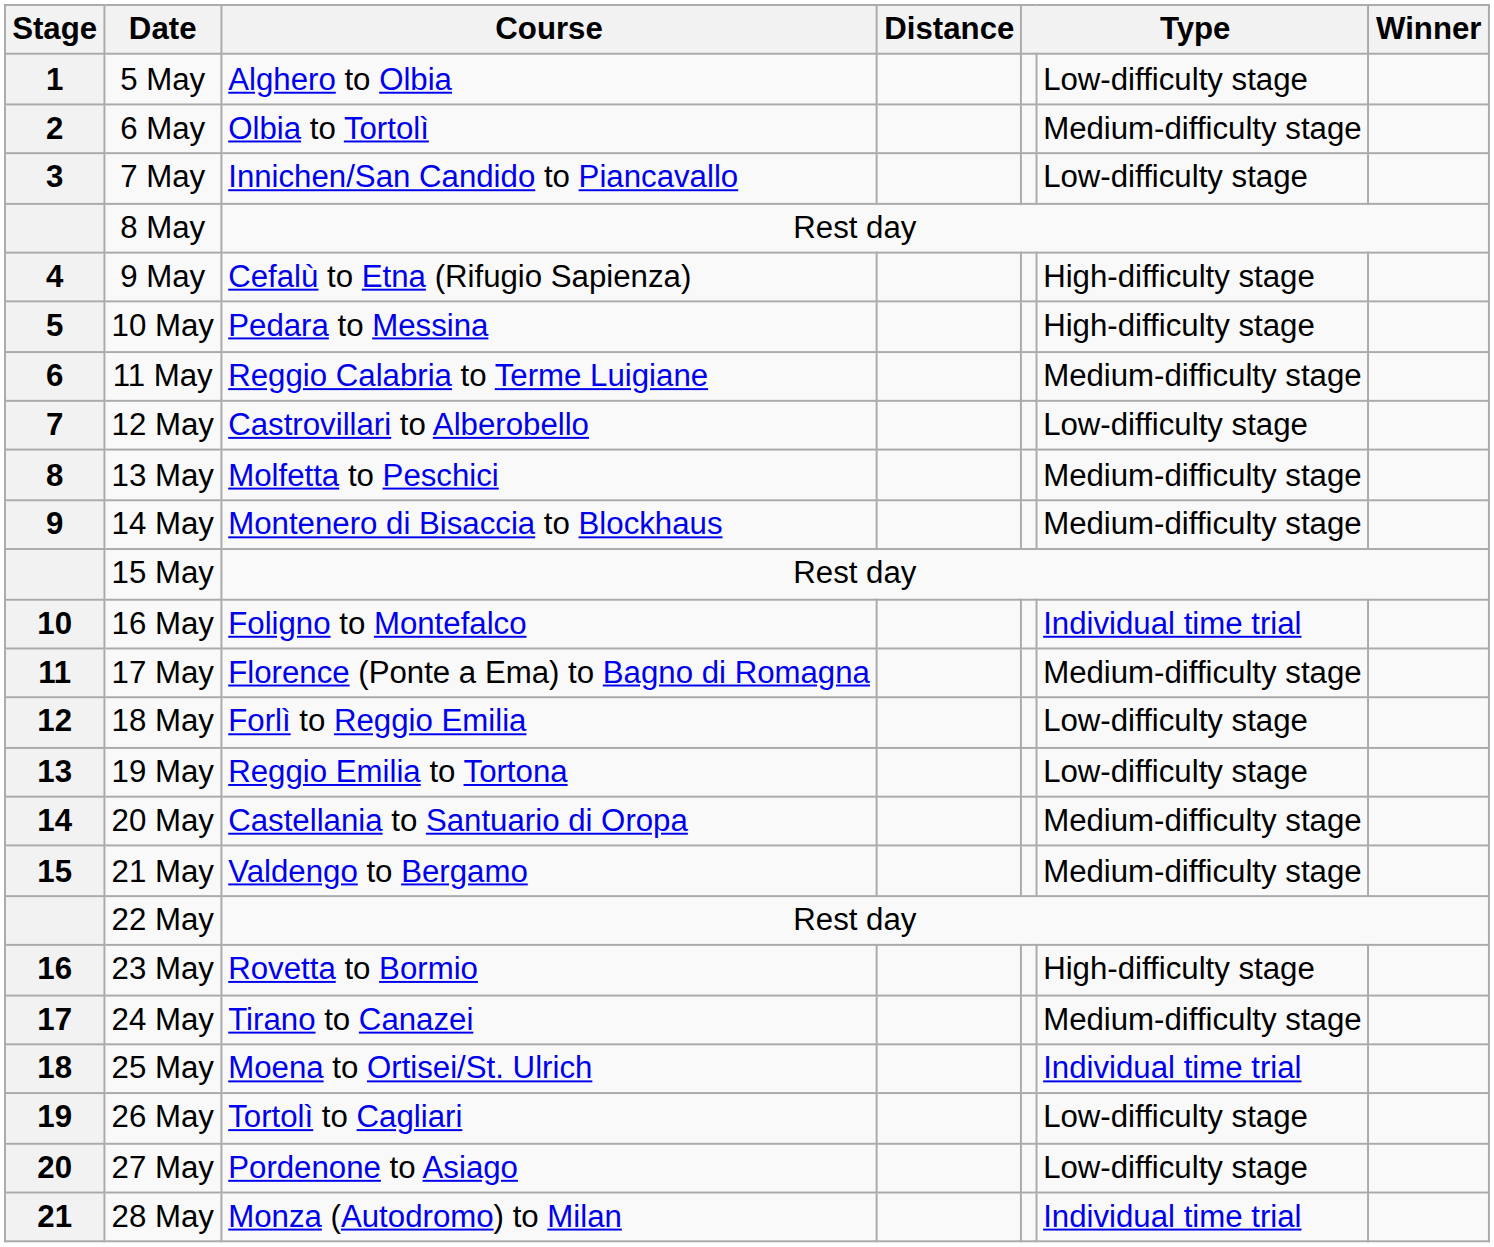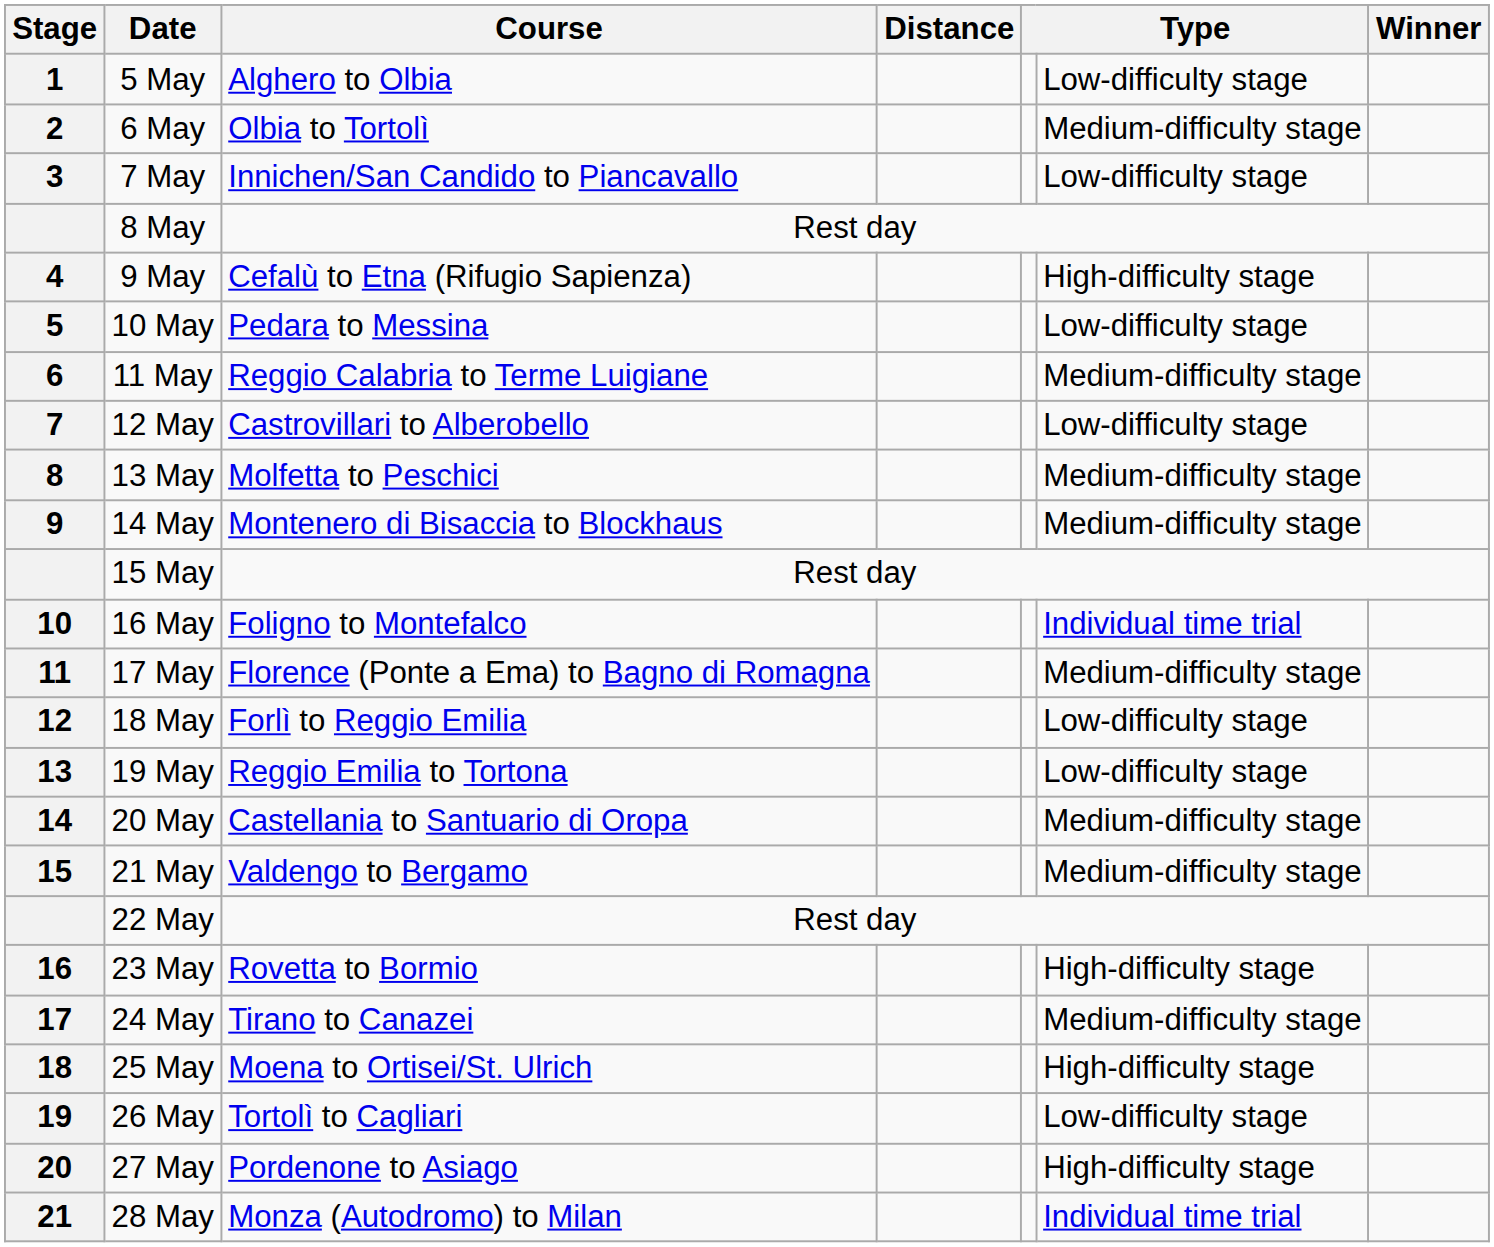10 May | column 6: High-difficulty stage -> Low-difficulty stage
25 May | column 6: Individual time trial -> High-difficulty stage
27 May | column 6: Low-difficulty stage -> High-difficulty stage
